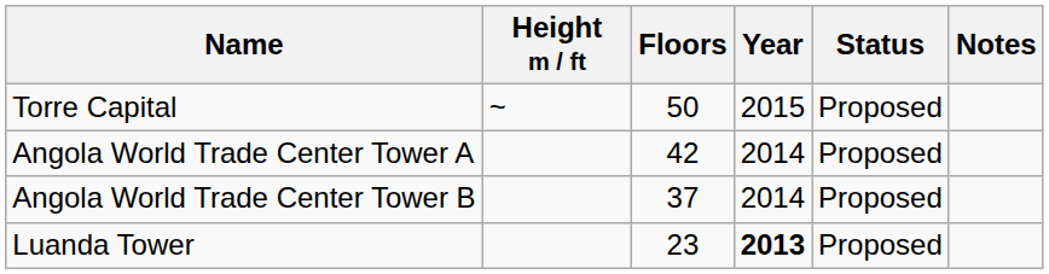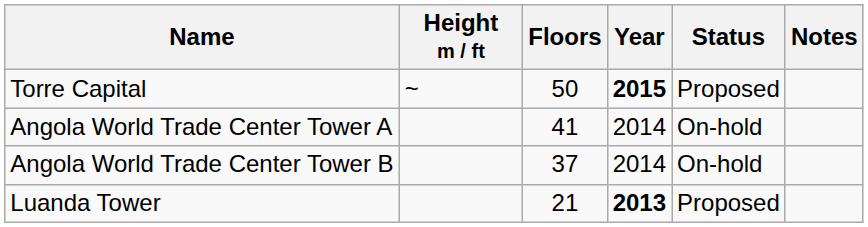Torre Capital | Year: normal -> bold
Angola World Trade Center Tower A | Floors: 42 -> 41
Angola World Trade Center Tower A | Status: Proposed -> On-hold
Angola World Trade Center Tower B | Status: Proposed -> On-hold
Luanda Tower | Floors: 23 -> 21
